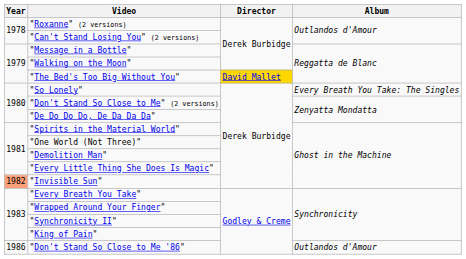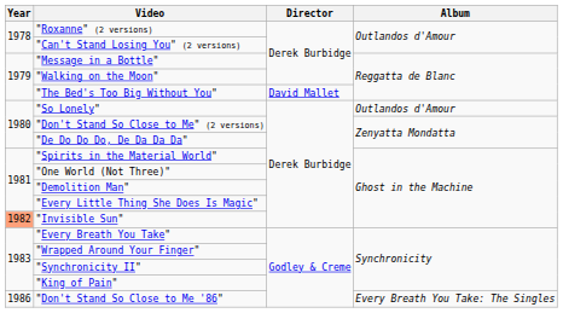"The Bed's Too Big Without You" | Director: gold background -> no background
"So Lonely" | Album: Every Breath You Take: The Singles -> Outlandos d'Amour
"Don't Stand So Close to Me '86" | Album: Outlandos d'Amour -> Every Breath You Take: The Singles
